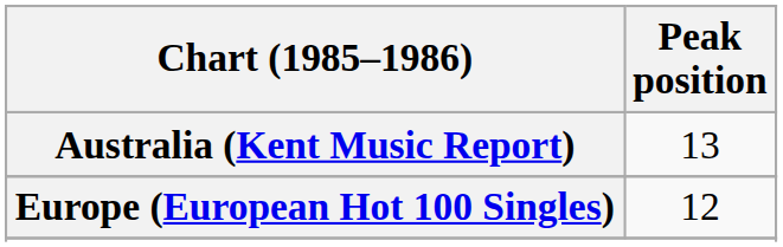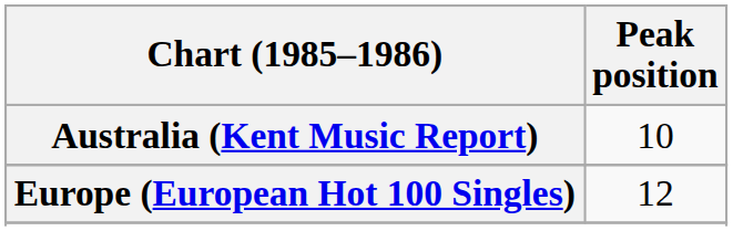Australia (Kent Music Report) | Peak position: 13 -> 10
